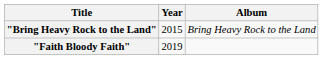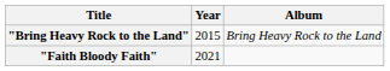"Faith Bloody Faith" | Year: 2019 -> 2021
